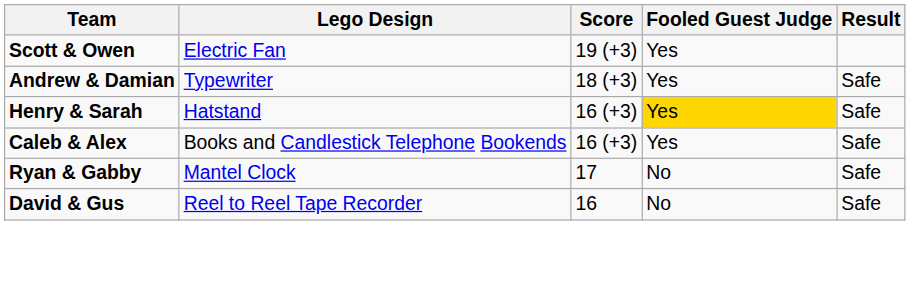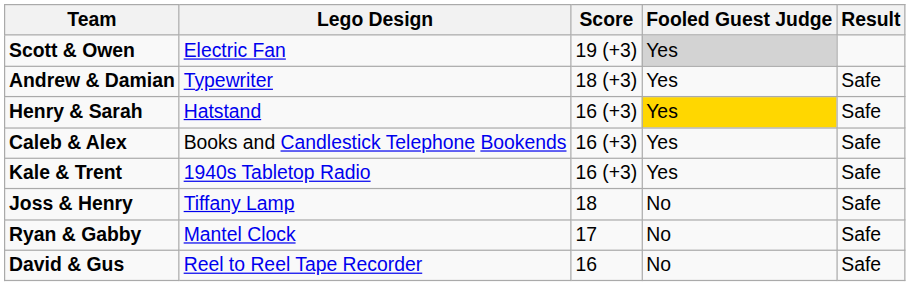Scott & Owen | Fooled Guest Judge: no background -> lightgrey background
+ row: Kale & Trent | 1940s Tabletop Radio | 16 (+3) | Yes | Safe
+ row: Joss & Henry | Tiffany Lamp | 18 | No | Safe
